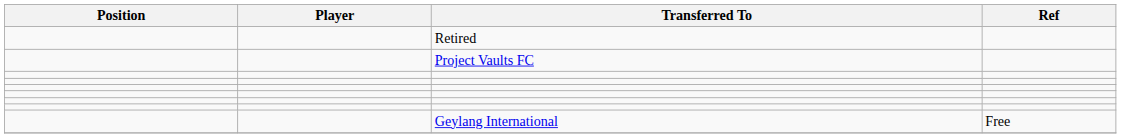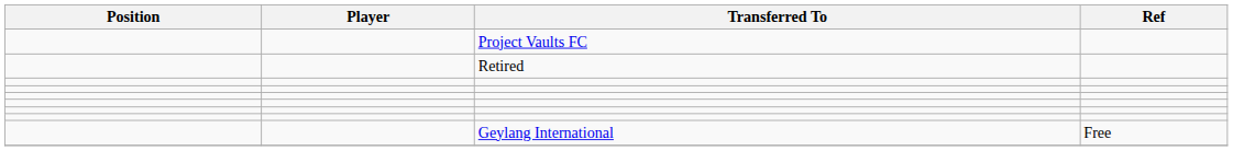rows swapped: Project Vaults FC <-> Retired
